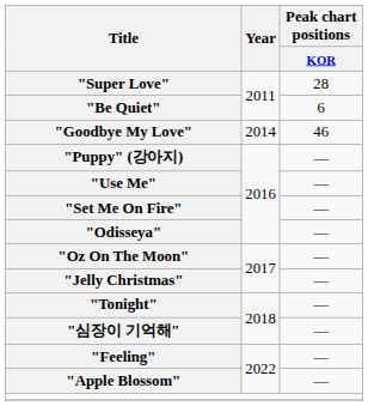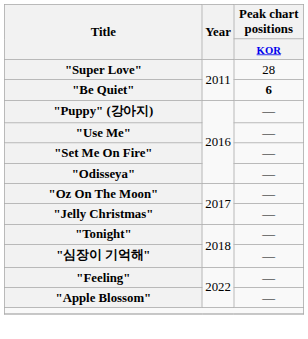"Be Quiet" | Peak chart positions / KOR: normal -> bold
- row: "Goodbye My Love" | 2014 | 46
